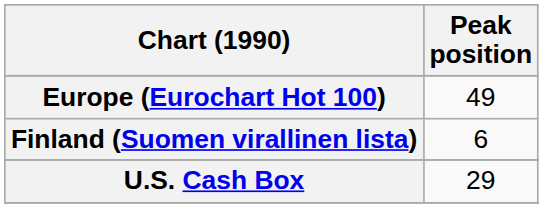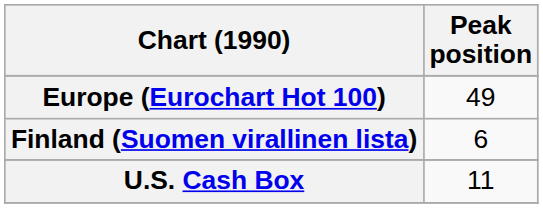U.S. Cash Box | Peak position: 29 -> 11
